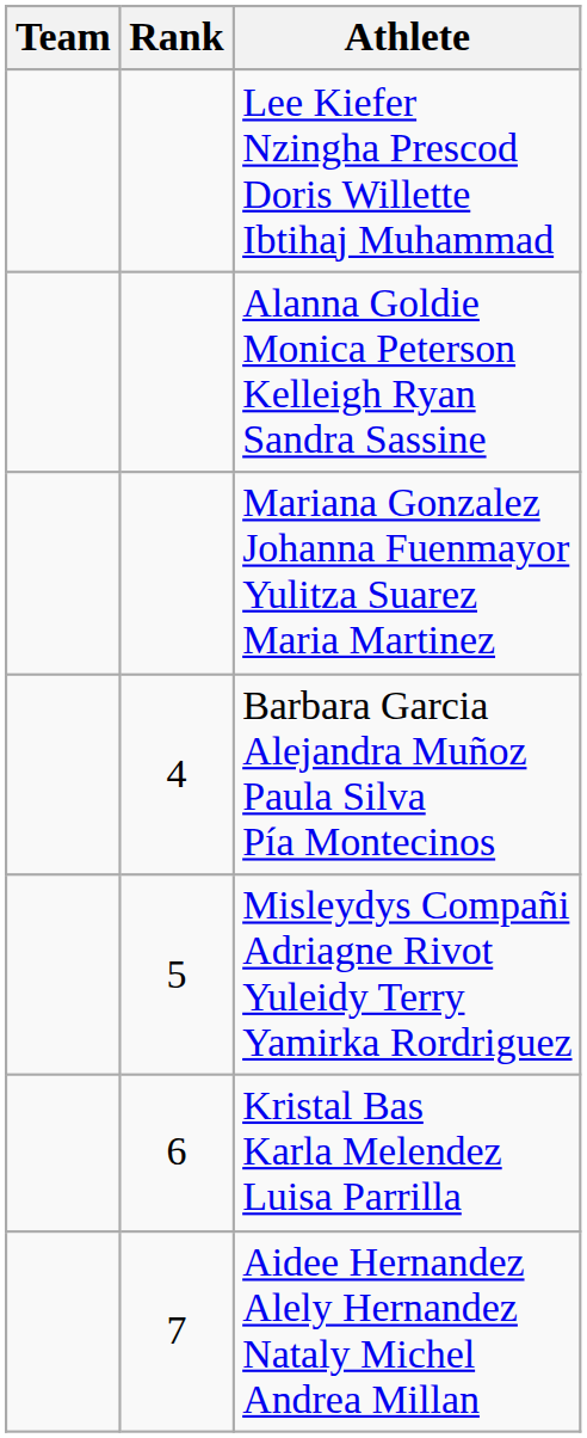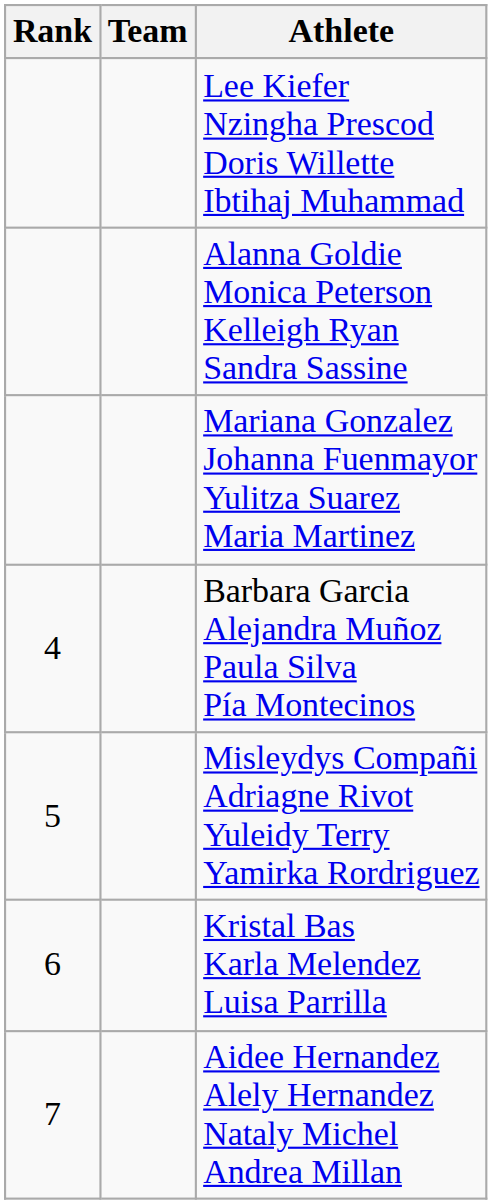columns swapped: Rank <-> Team
